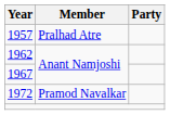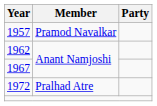1957 | Member: Pralhad Atre -> Pramod Navalkar
1972 | Member: Pramod Navalkar -> Pralhad Atre
